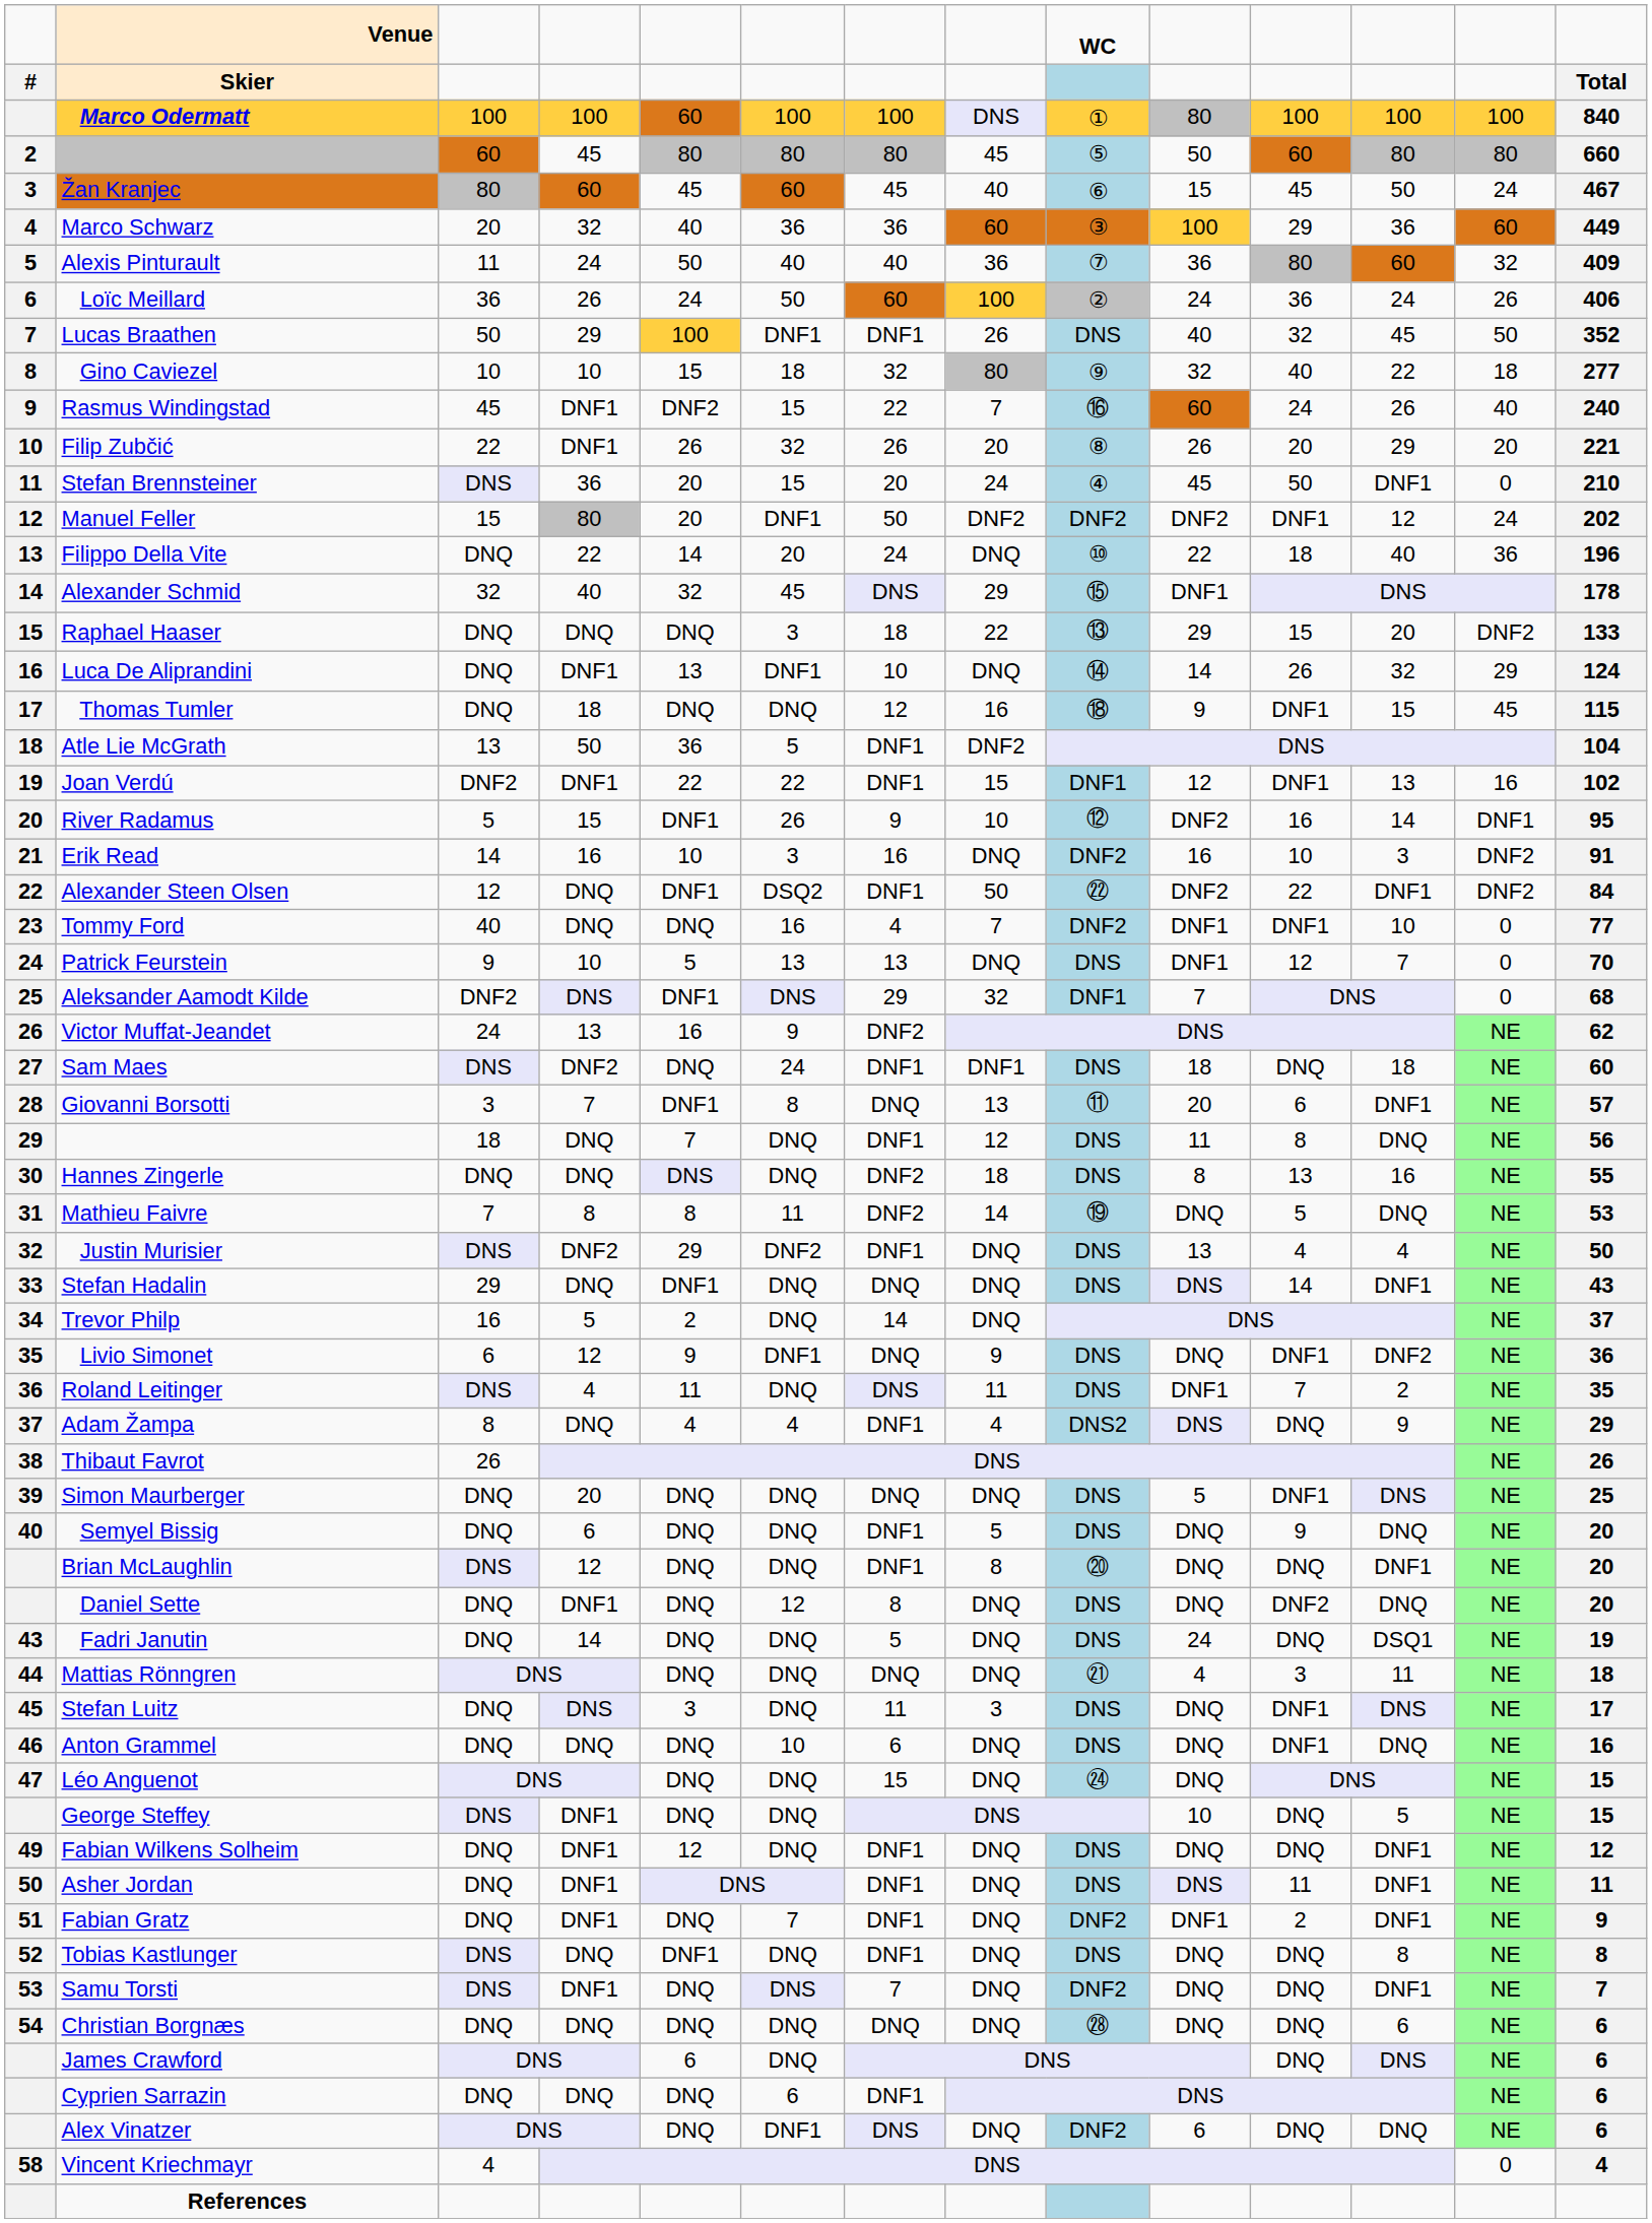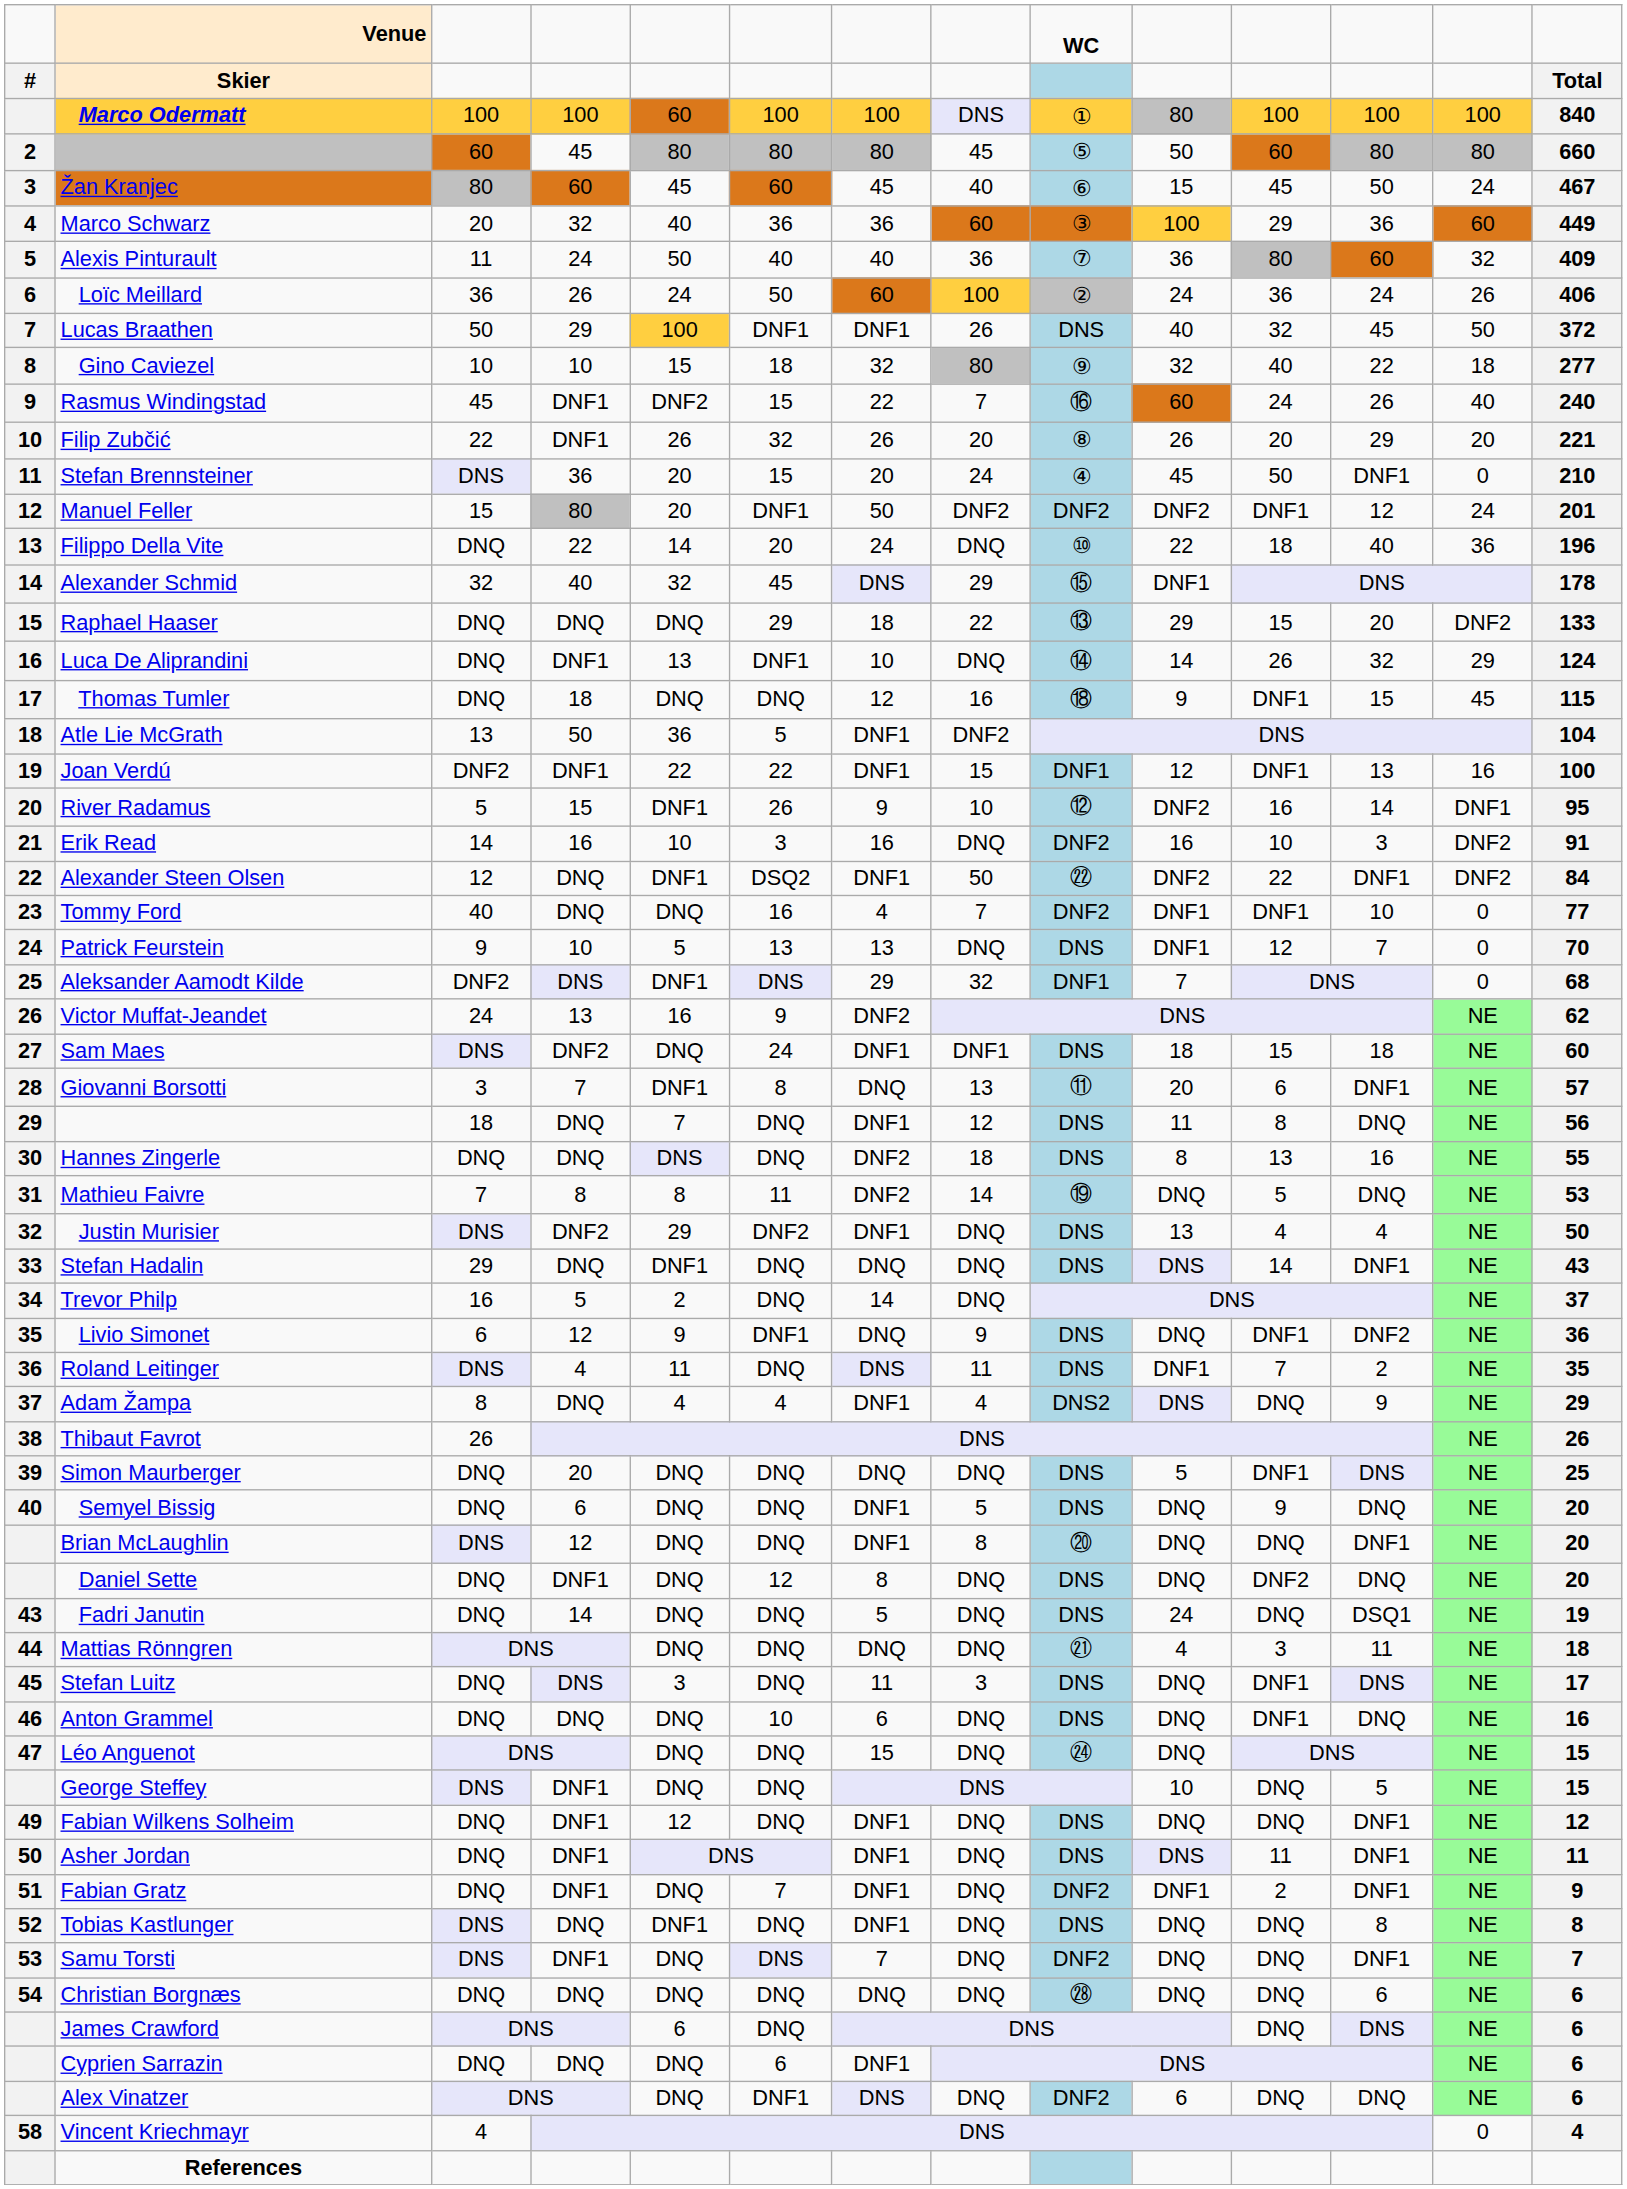Lucas Braathen | column 14: 352 -> 372
Manuel Feller | column 14: 202 -> 201
Raphael Haaser | column 6: 3 -> 29
Joan Verdú | column 14: 102 -> 100
Sam Maes | column 11: DNQ -> 15
